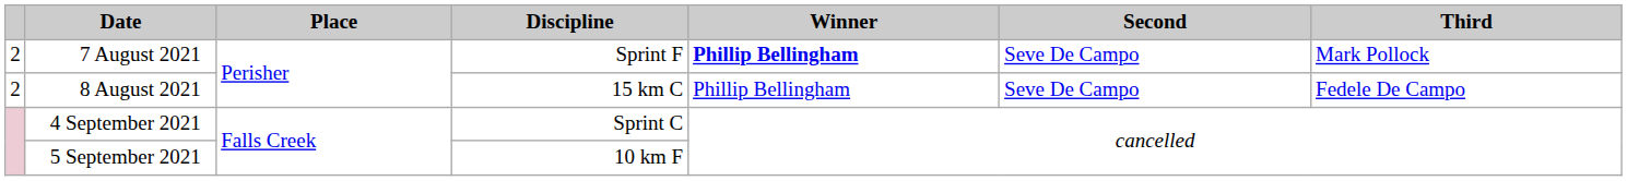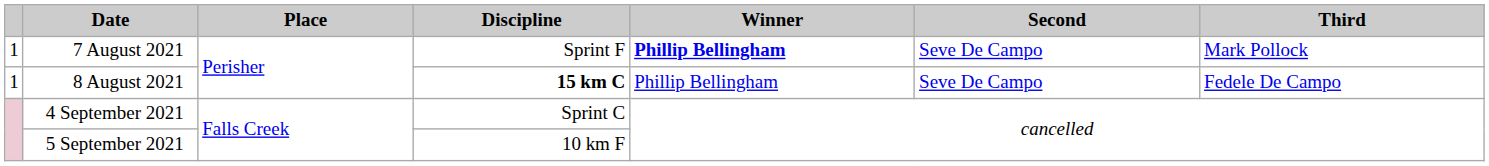7 August 2021 | column 1: 2 -> 1
8 August 2021 | column 1: 2 -> 1
8 August 2021 | Discipline: normal -> bold
